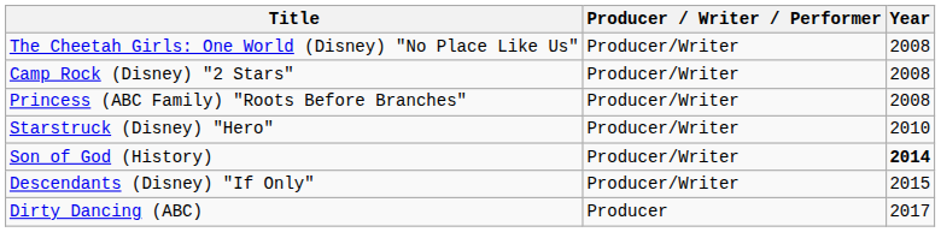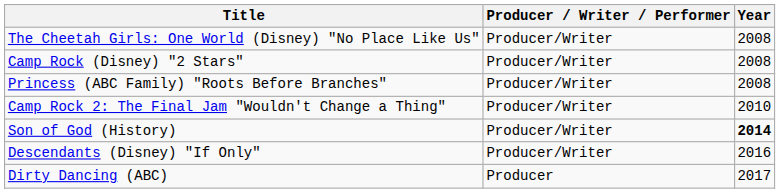+ row: Camp Rock 2: The Final Jam "Wouldn't Change a Thing" | Producer/Writer | 2010
- row: Starstruck (Disney) "Hero" | Producer/Writer | 2010
Descendants (Disney) "If Only" | Year: 2015 -> 2016
